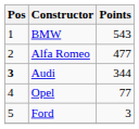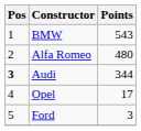Alfa Romeo | Points: 477 -> 480
Opel | Points: 77 -> 17
